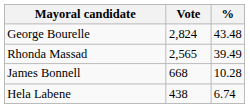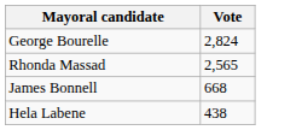- column: % | 43.48 | 39.49 | 10.28 | 6.74
